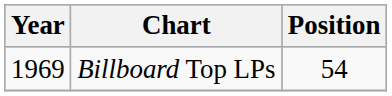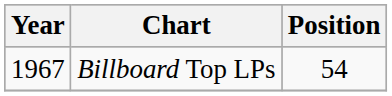Billboard Top LPs | Year: 1969 -> 1967
